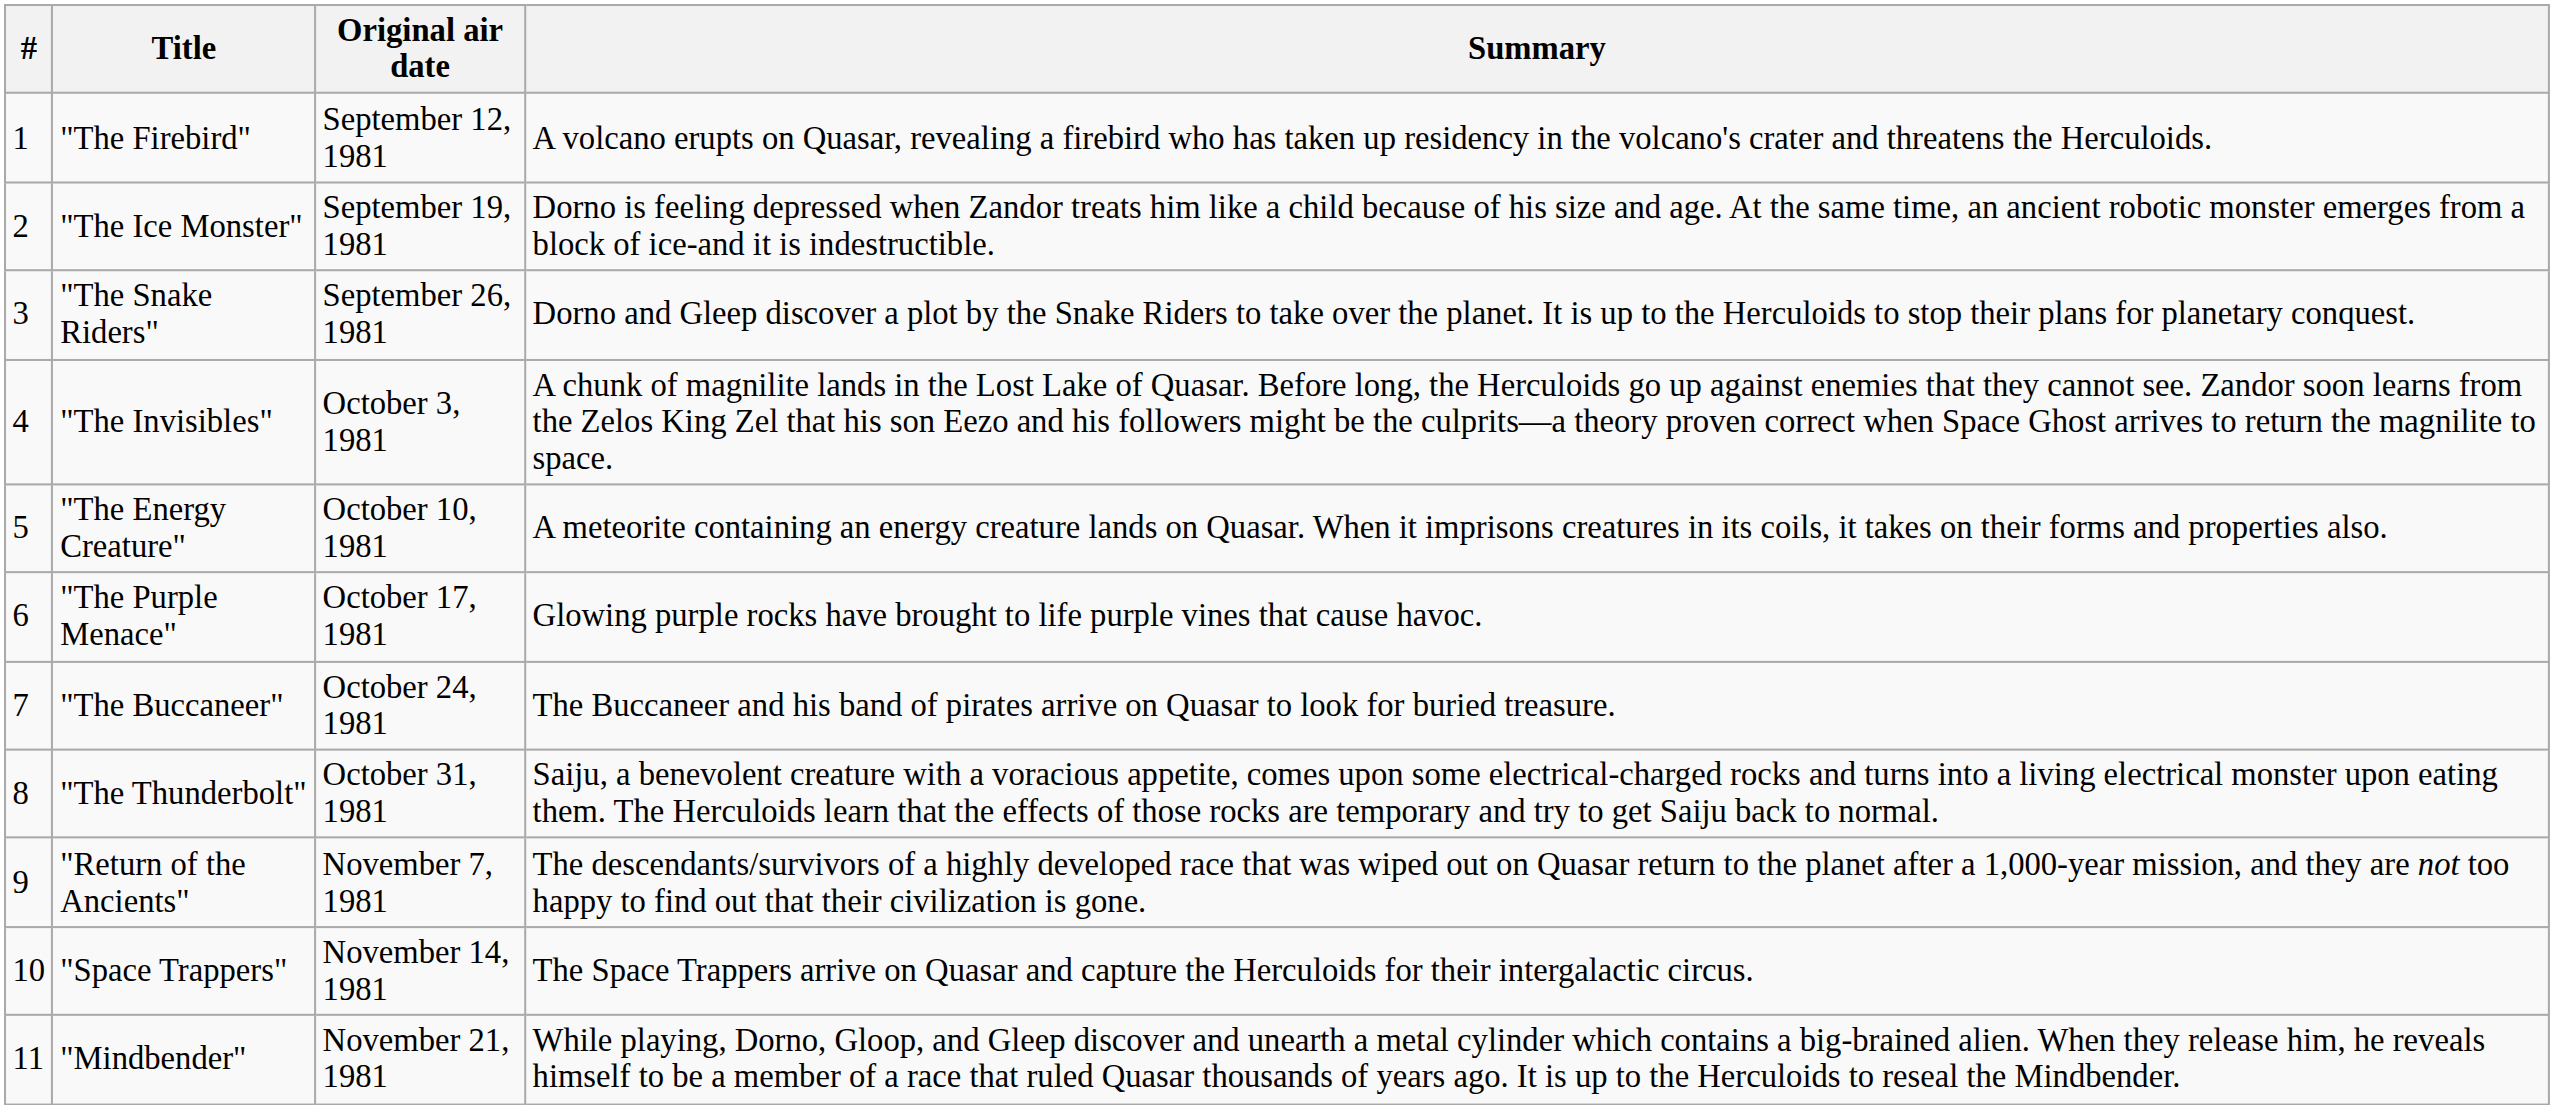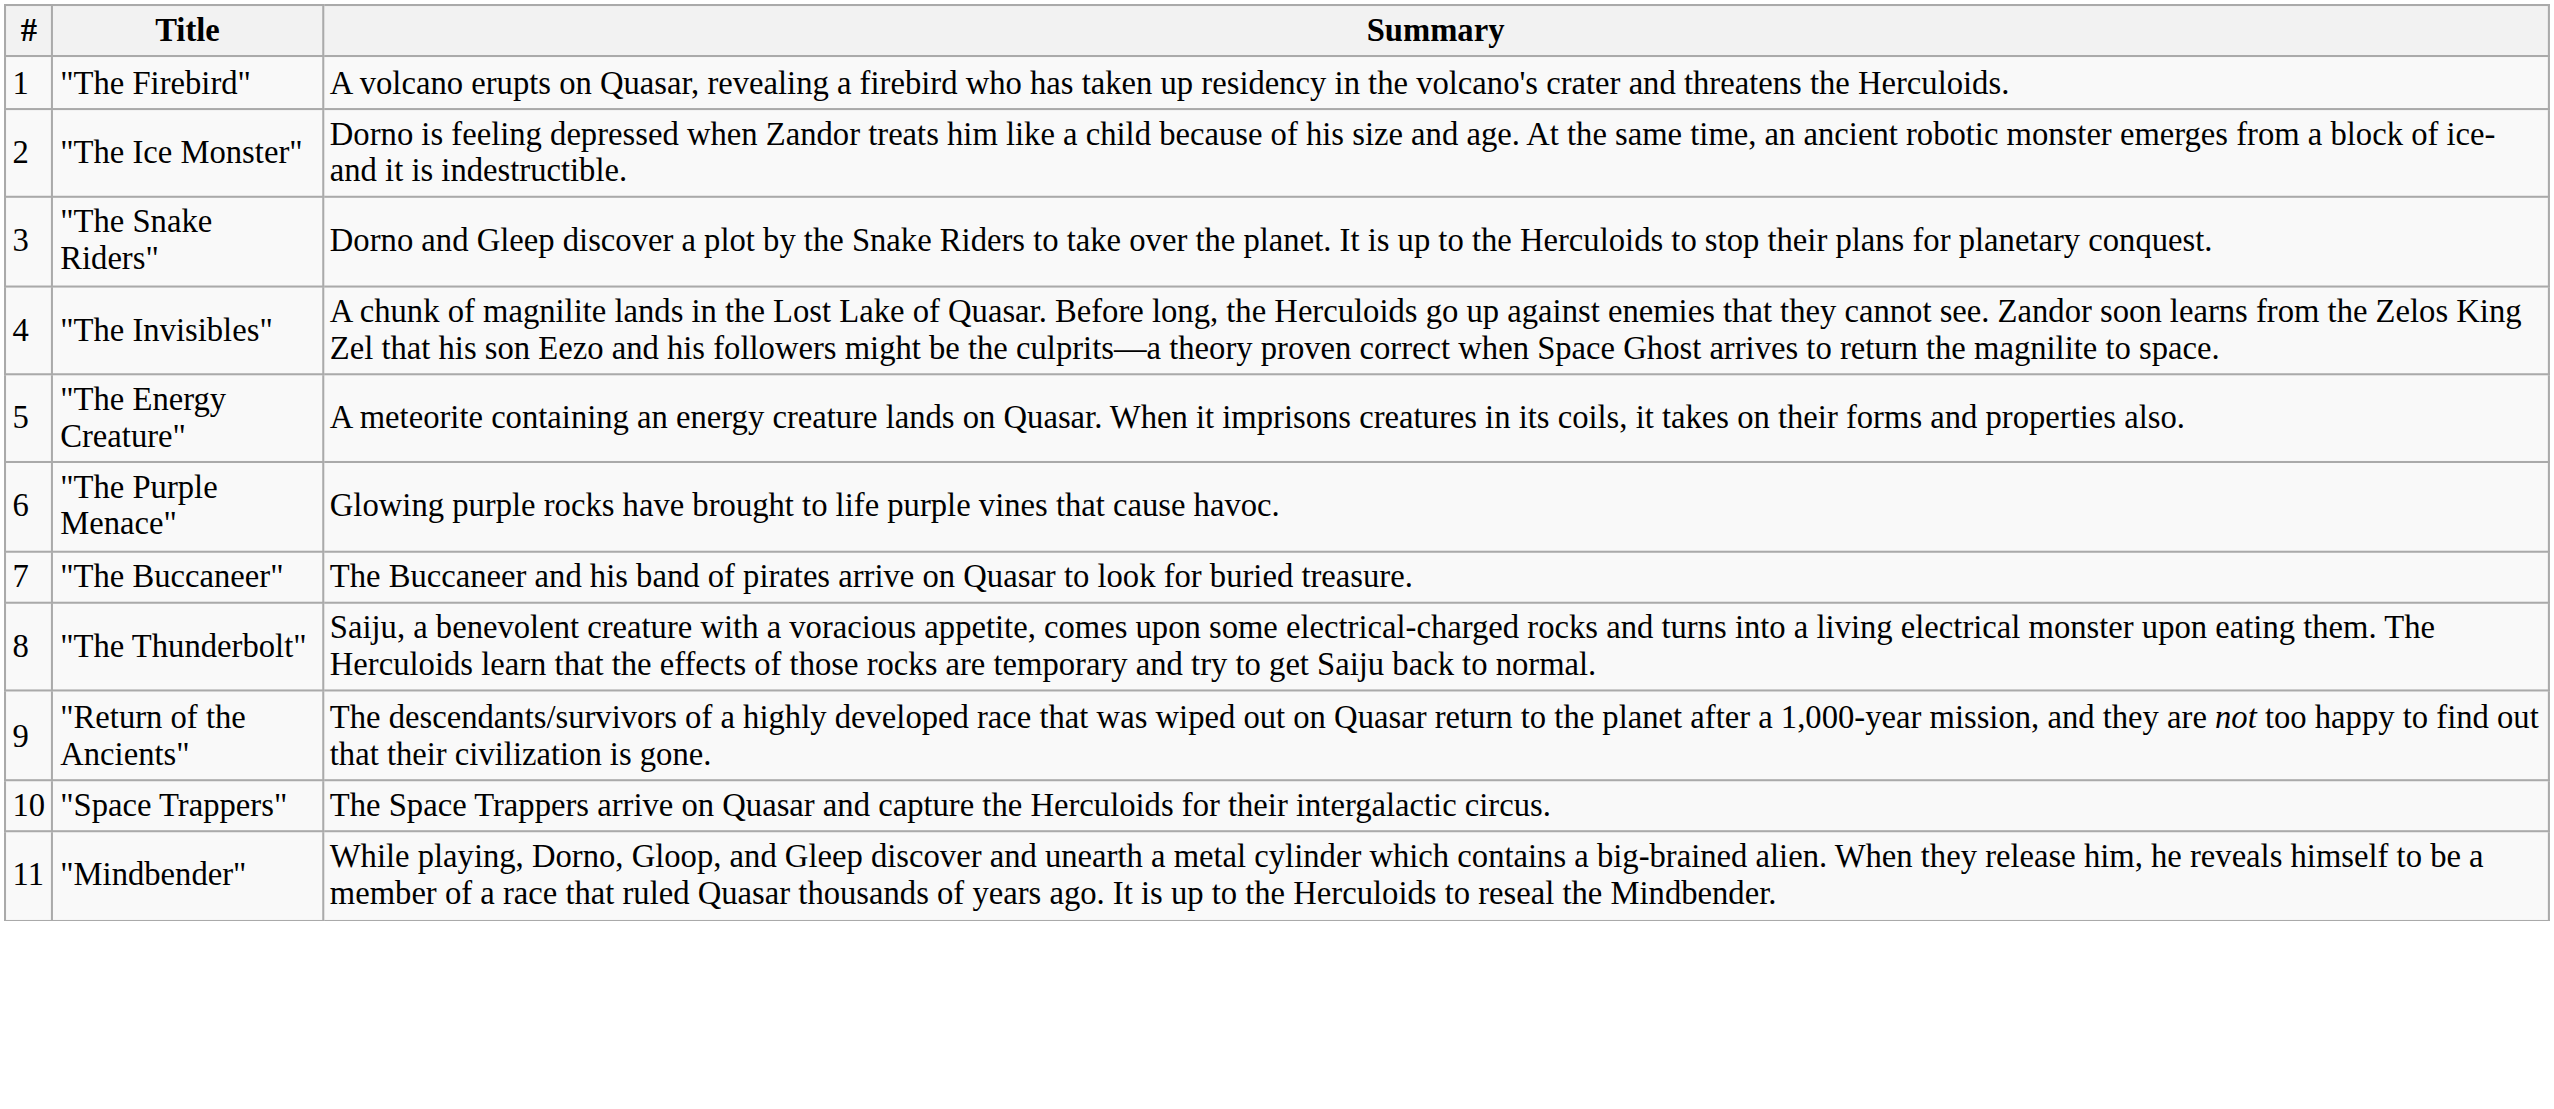- column: Original air date | September 12, 1981 | September 19, 1981 | September 26, 1981 | October 3, 1981 | October 10, 1981 | October 17, 1981 | October 24, 1981 | October 31, 1981 | November 7, 1981 | November 14, 1981 | November 21, 1981
